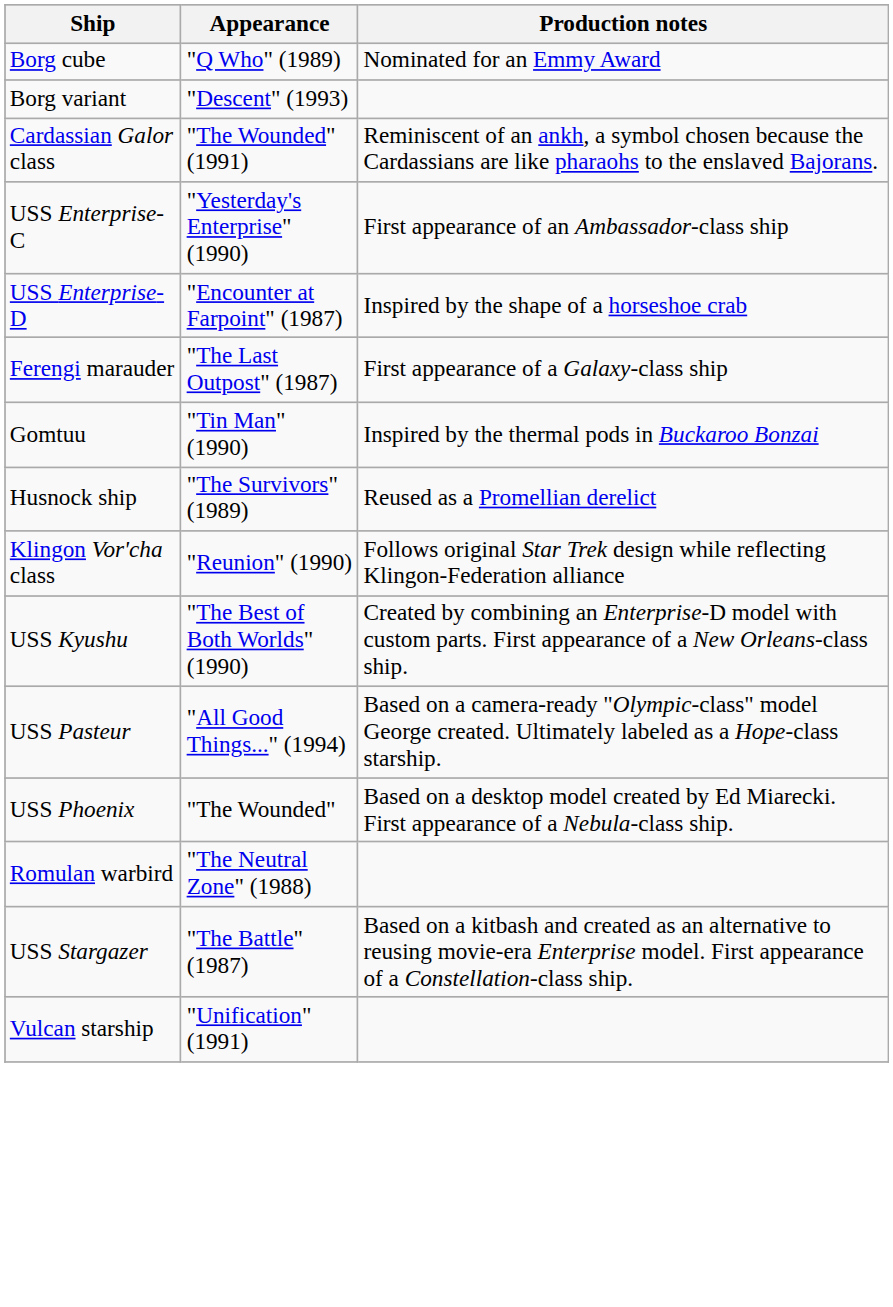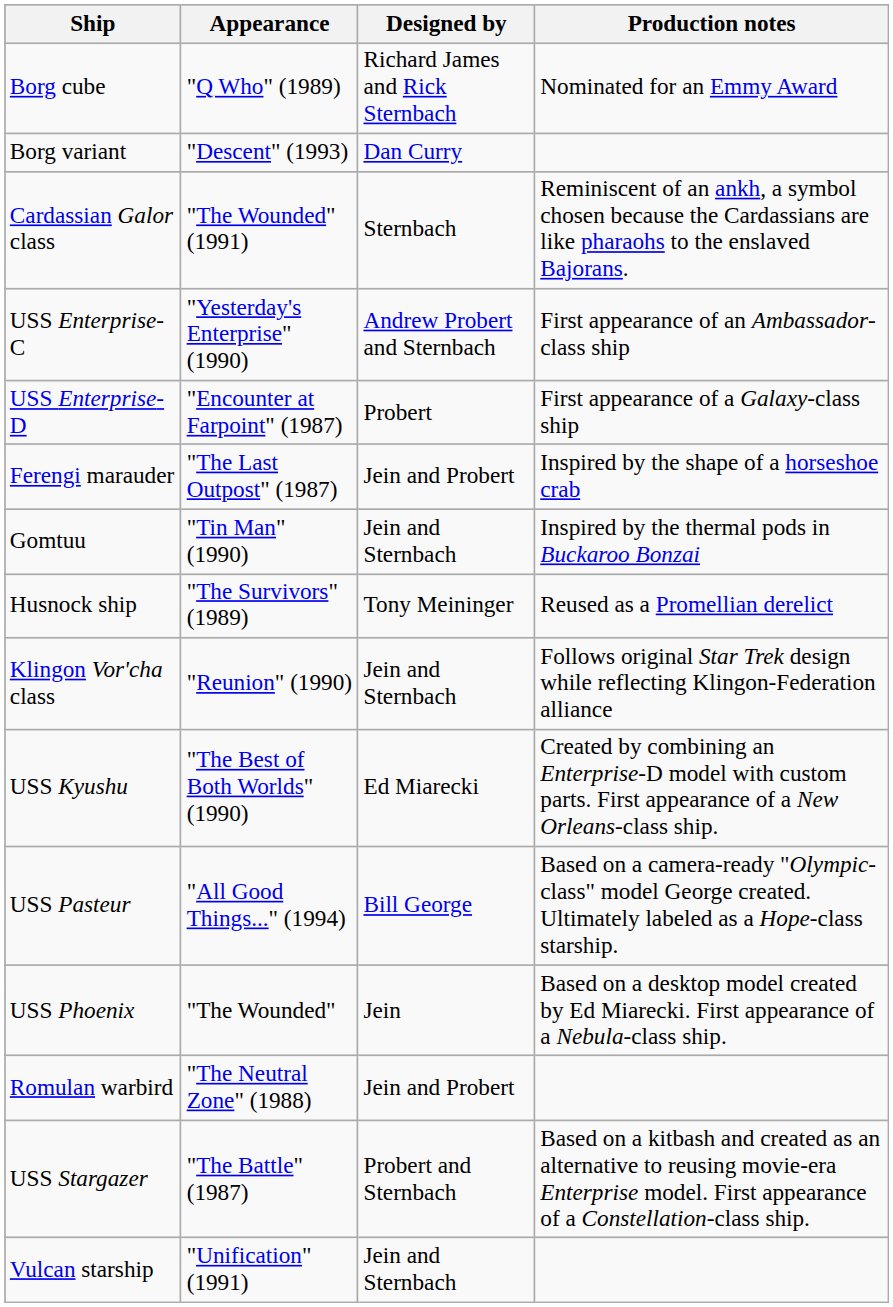+ column: Designed by | Richard James and Rick Sternbach | Dan Curry | Sternbach | Andrew Probert and Sternbach | Probert | Jein and Probert | Jein and Sternbach | Tony Meininger | Jein and Sternbach | Ed Miarecki | Bill George | Jein | Jein and Probert | Probert and Sternbach | Jein and Sternbach
USS Enterprise-D | Production notes: Inspired by the shape of a horseshoe crab -> First appearance of a Galaxy-class ship
Ferengi marauder | Production notes: First appearance of a Galaxy-class ship -> Inspired by the shape of a horseshoe crab
